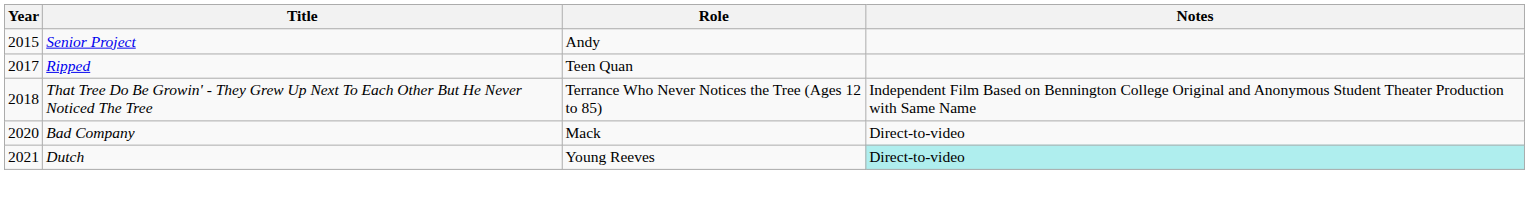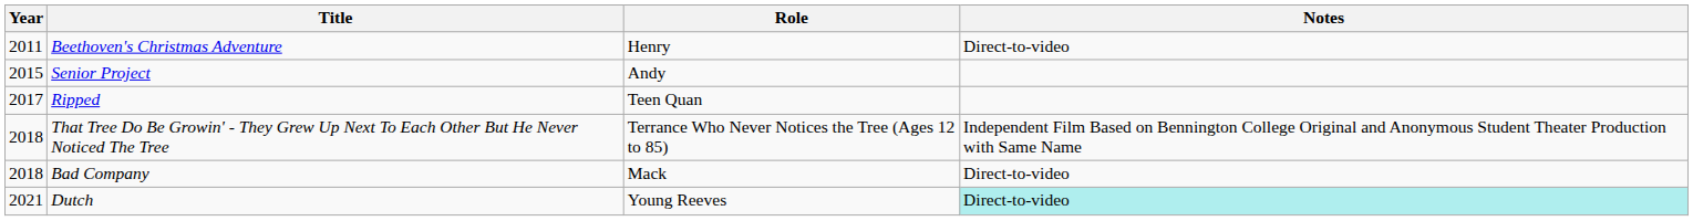+ row: 2011 | Beethoven's Christmas Adventure | Henry | Direct-to-video
Bad Company | Year: 2020 -> 2018
